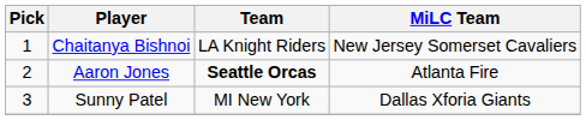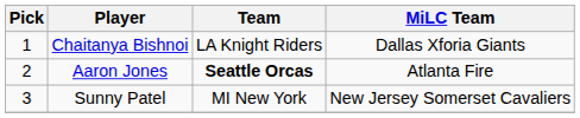Chaitanya Bishnoi | MiLC Team: New Jersey Somerset Cavaliers -> Dallas Xforia Giants
Sunny Patel | MiLC Team: Dallas Xforia Giants -> New Jersey Somerset Cavaliers
